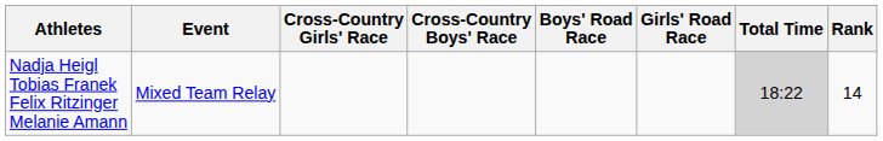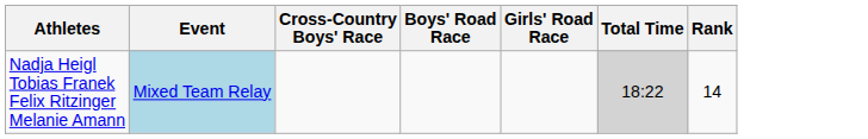- column: Cross-Country Girls' Race
Nadja Heigl Tobias Franek Felix Ritzinger Melanie Amann | Event: no background -> lightblue background
